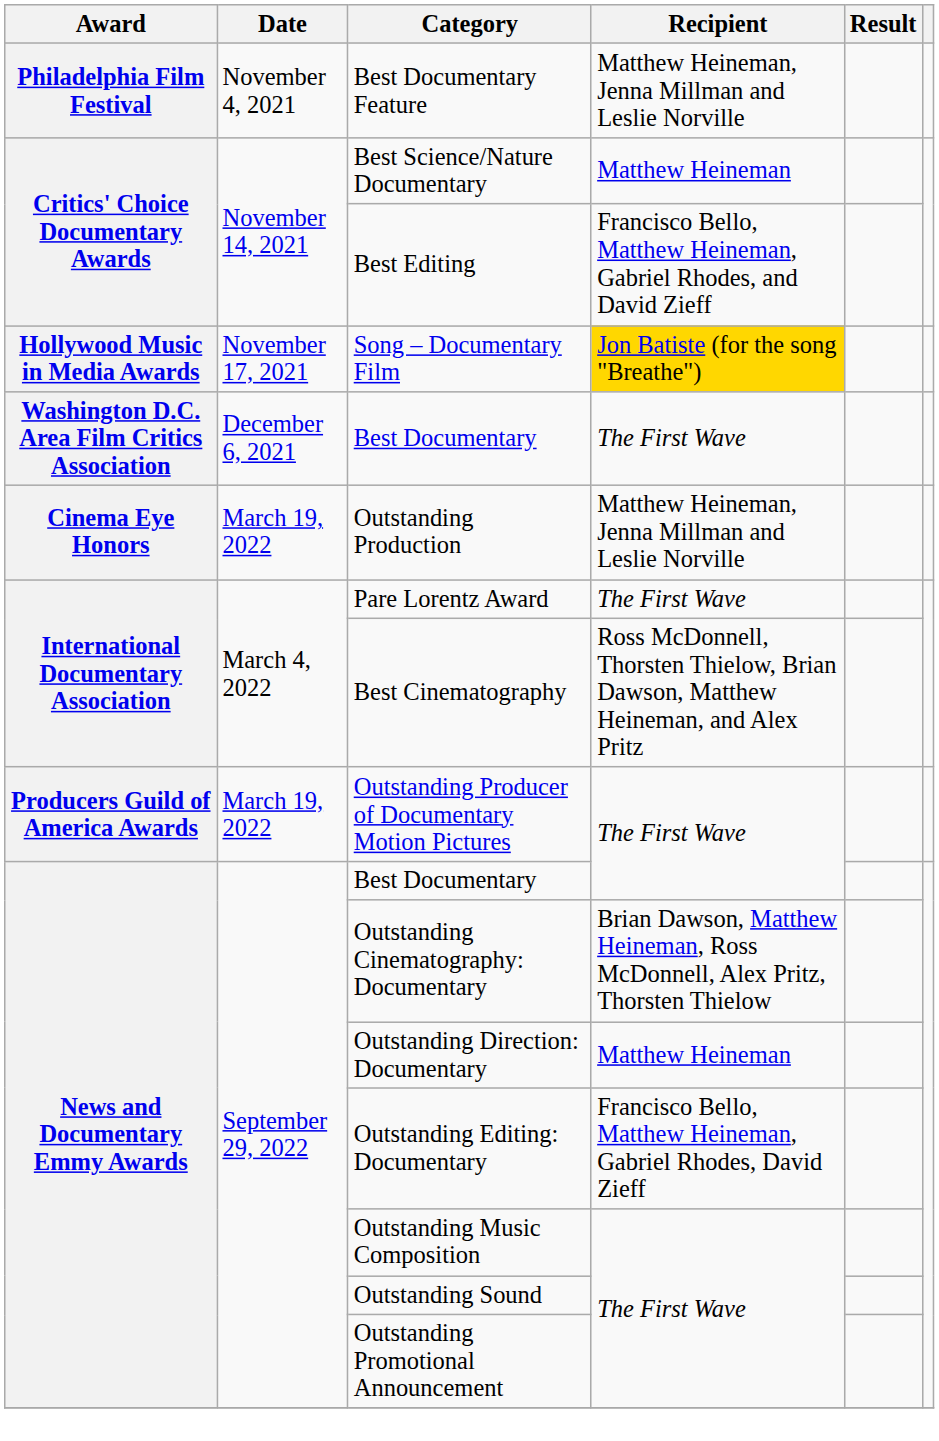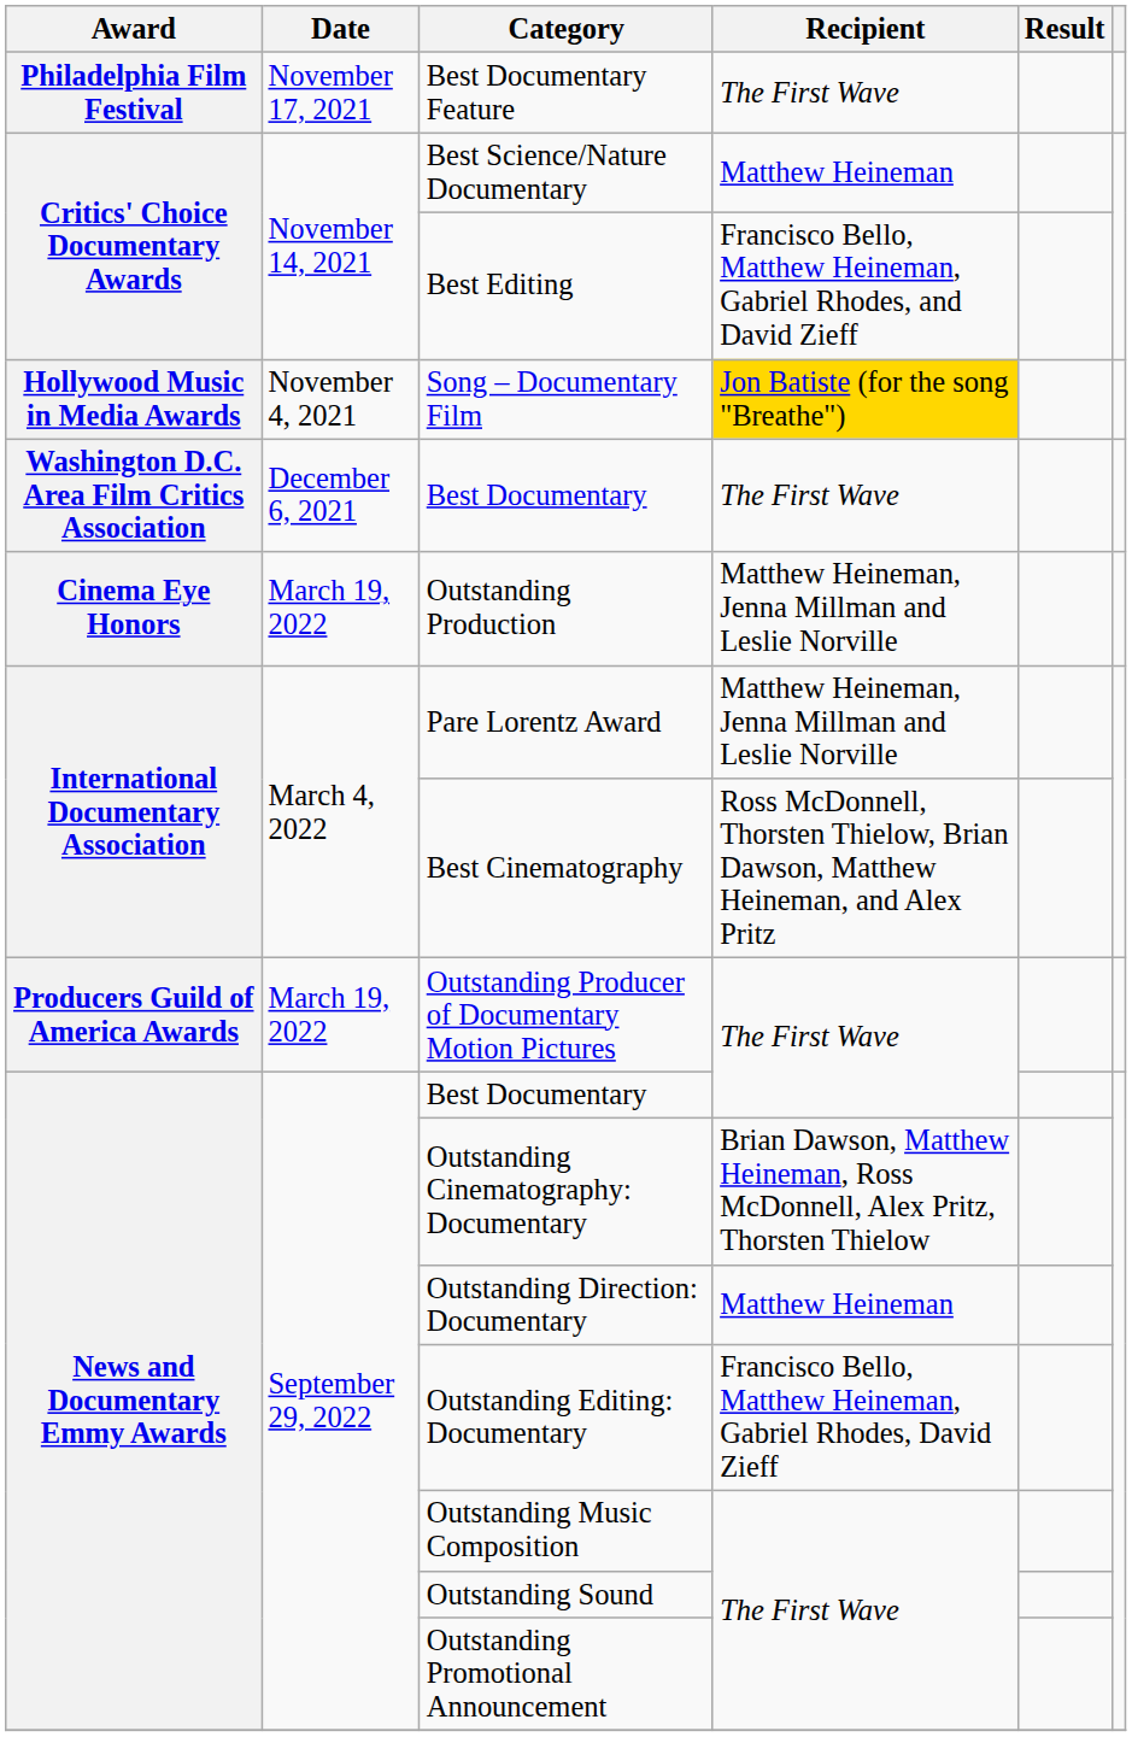Best Documentary Feature | Date: November 4, 2021 -> November 17, 2021
Best Documentary Feature | Recipient: Matthew Heineman, Jenna Millman and Leslie Norville -> The First Wave
Song – Documentary Film | Date: November 17, 2021 -> November 4, 2021
Pare Lorentz Award | Recipient: The First Wave -> Matthew Heineman, Jenna Millman and Leslie Norville
